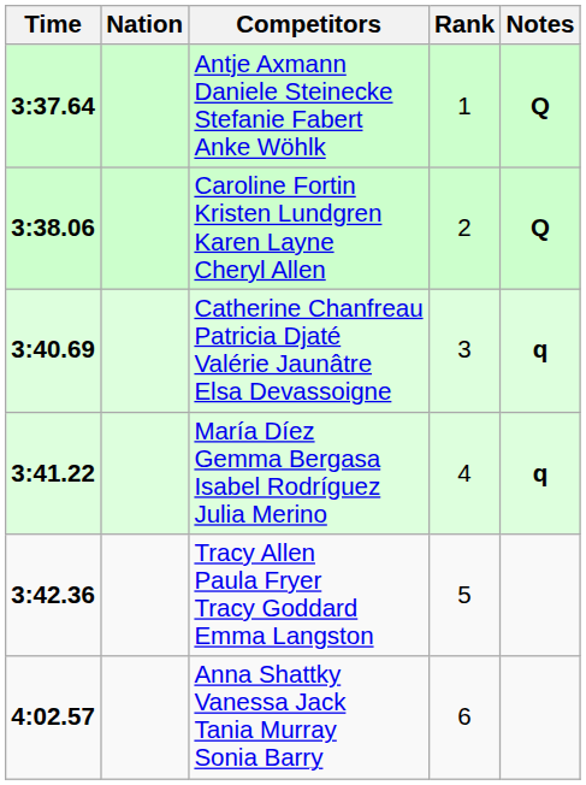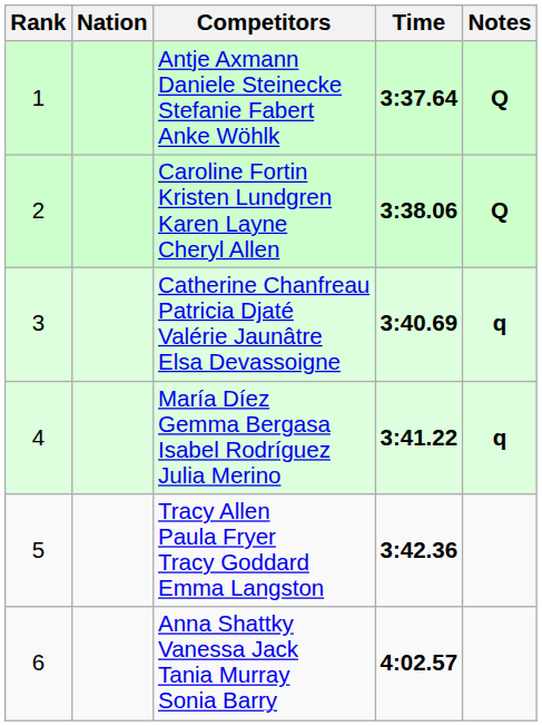columns swapped: Rank <-> Time
